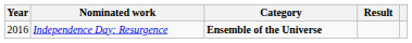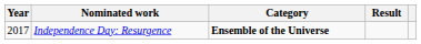Independence Day: Resurgence | Year: 2016 -> 2017
